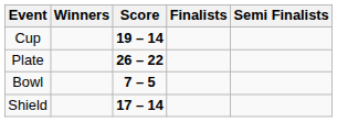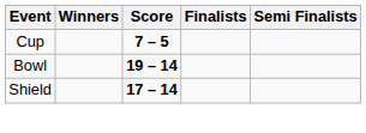Cup | Score: 19 – 14 -> 7 – 5
- row: Plate | 26 – 22
Bowl | Score: 7 – 5 -> 19 – 14
